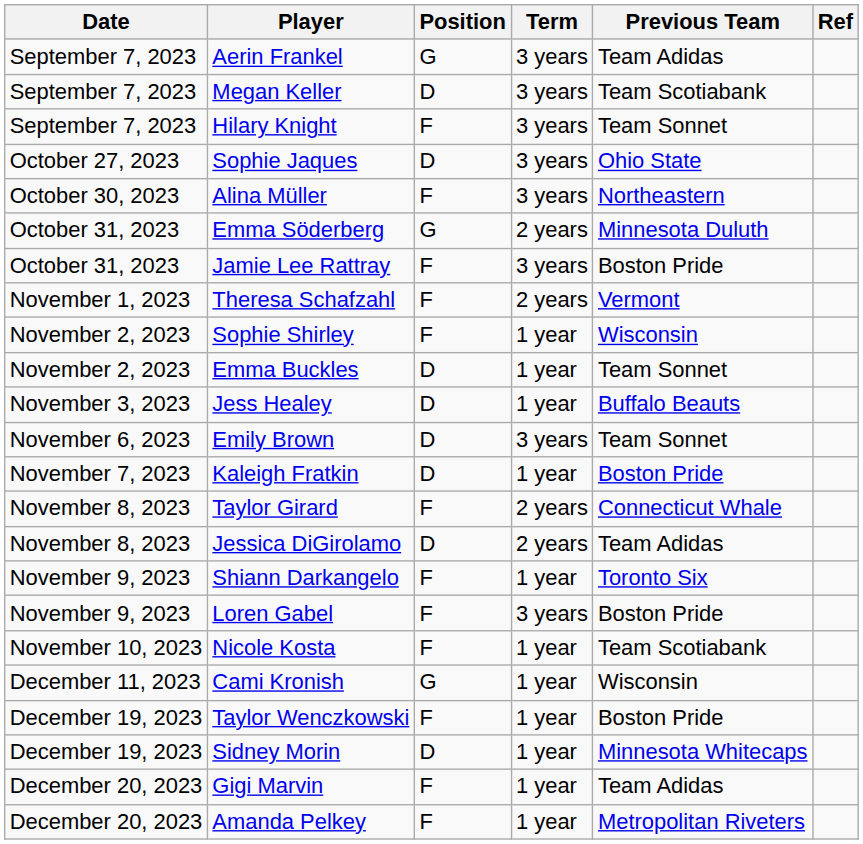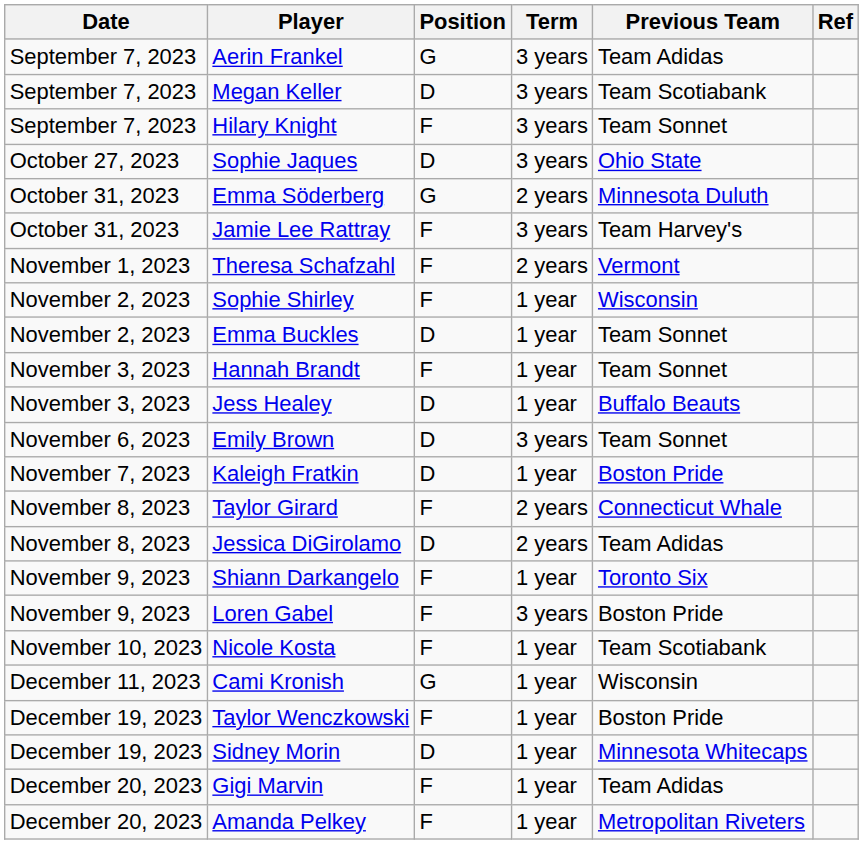- row: October 30, 2023 | Alina Müller | F | 3 years | Northeastern
Jamie Lee Rattray | Previous Team: Boston Pride -> Team Harvey's
+ row: November 3, 2023 | Hannah Brandt | F | 1 year | Team Sonnet
